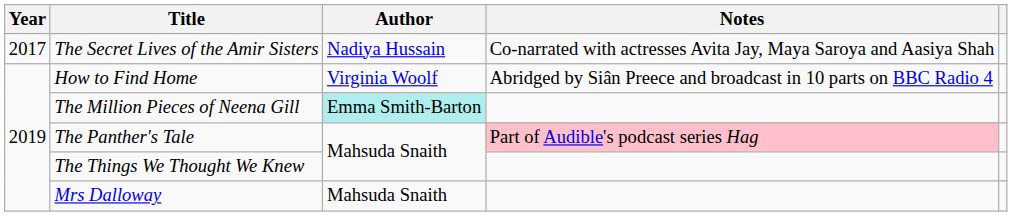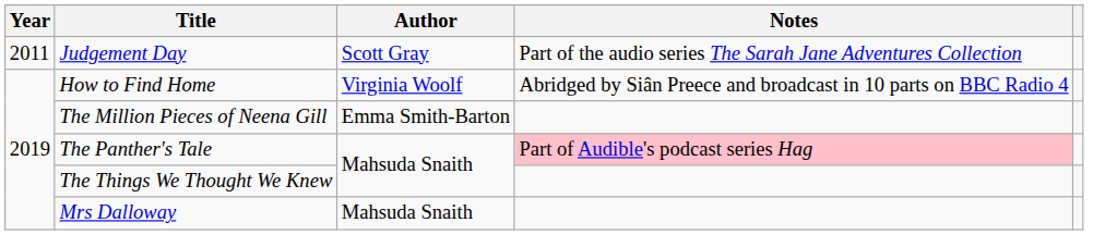+ row: 2011 | Judgement Day | Scott Gray | Part of the audio series The Sarah Jane Adventures Collection
- row: 2017 | The Secret Lives of the Amir Sisters | Nadiya Hussain | Co-narrated with actresses Avita Jay, Maya Saroya and Aasiya Shah
The Million Pieces of Neena Gill | Author: paleturquoise background -> no background
